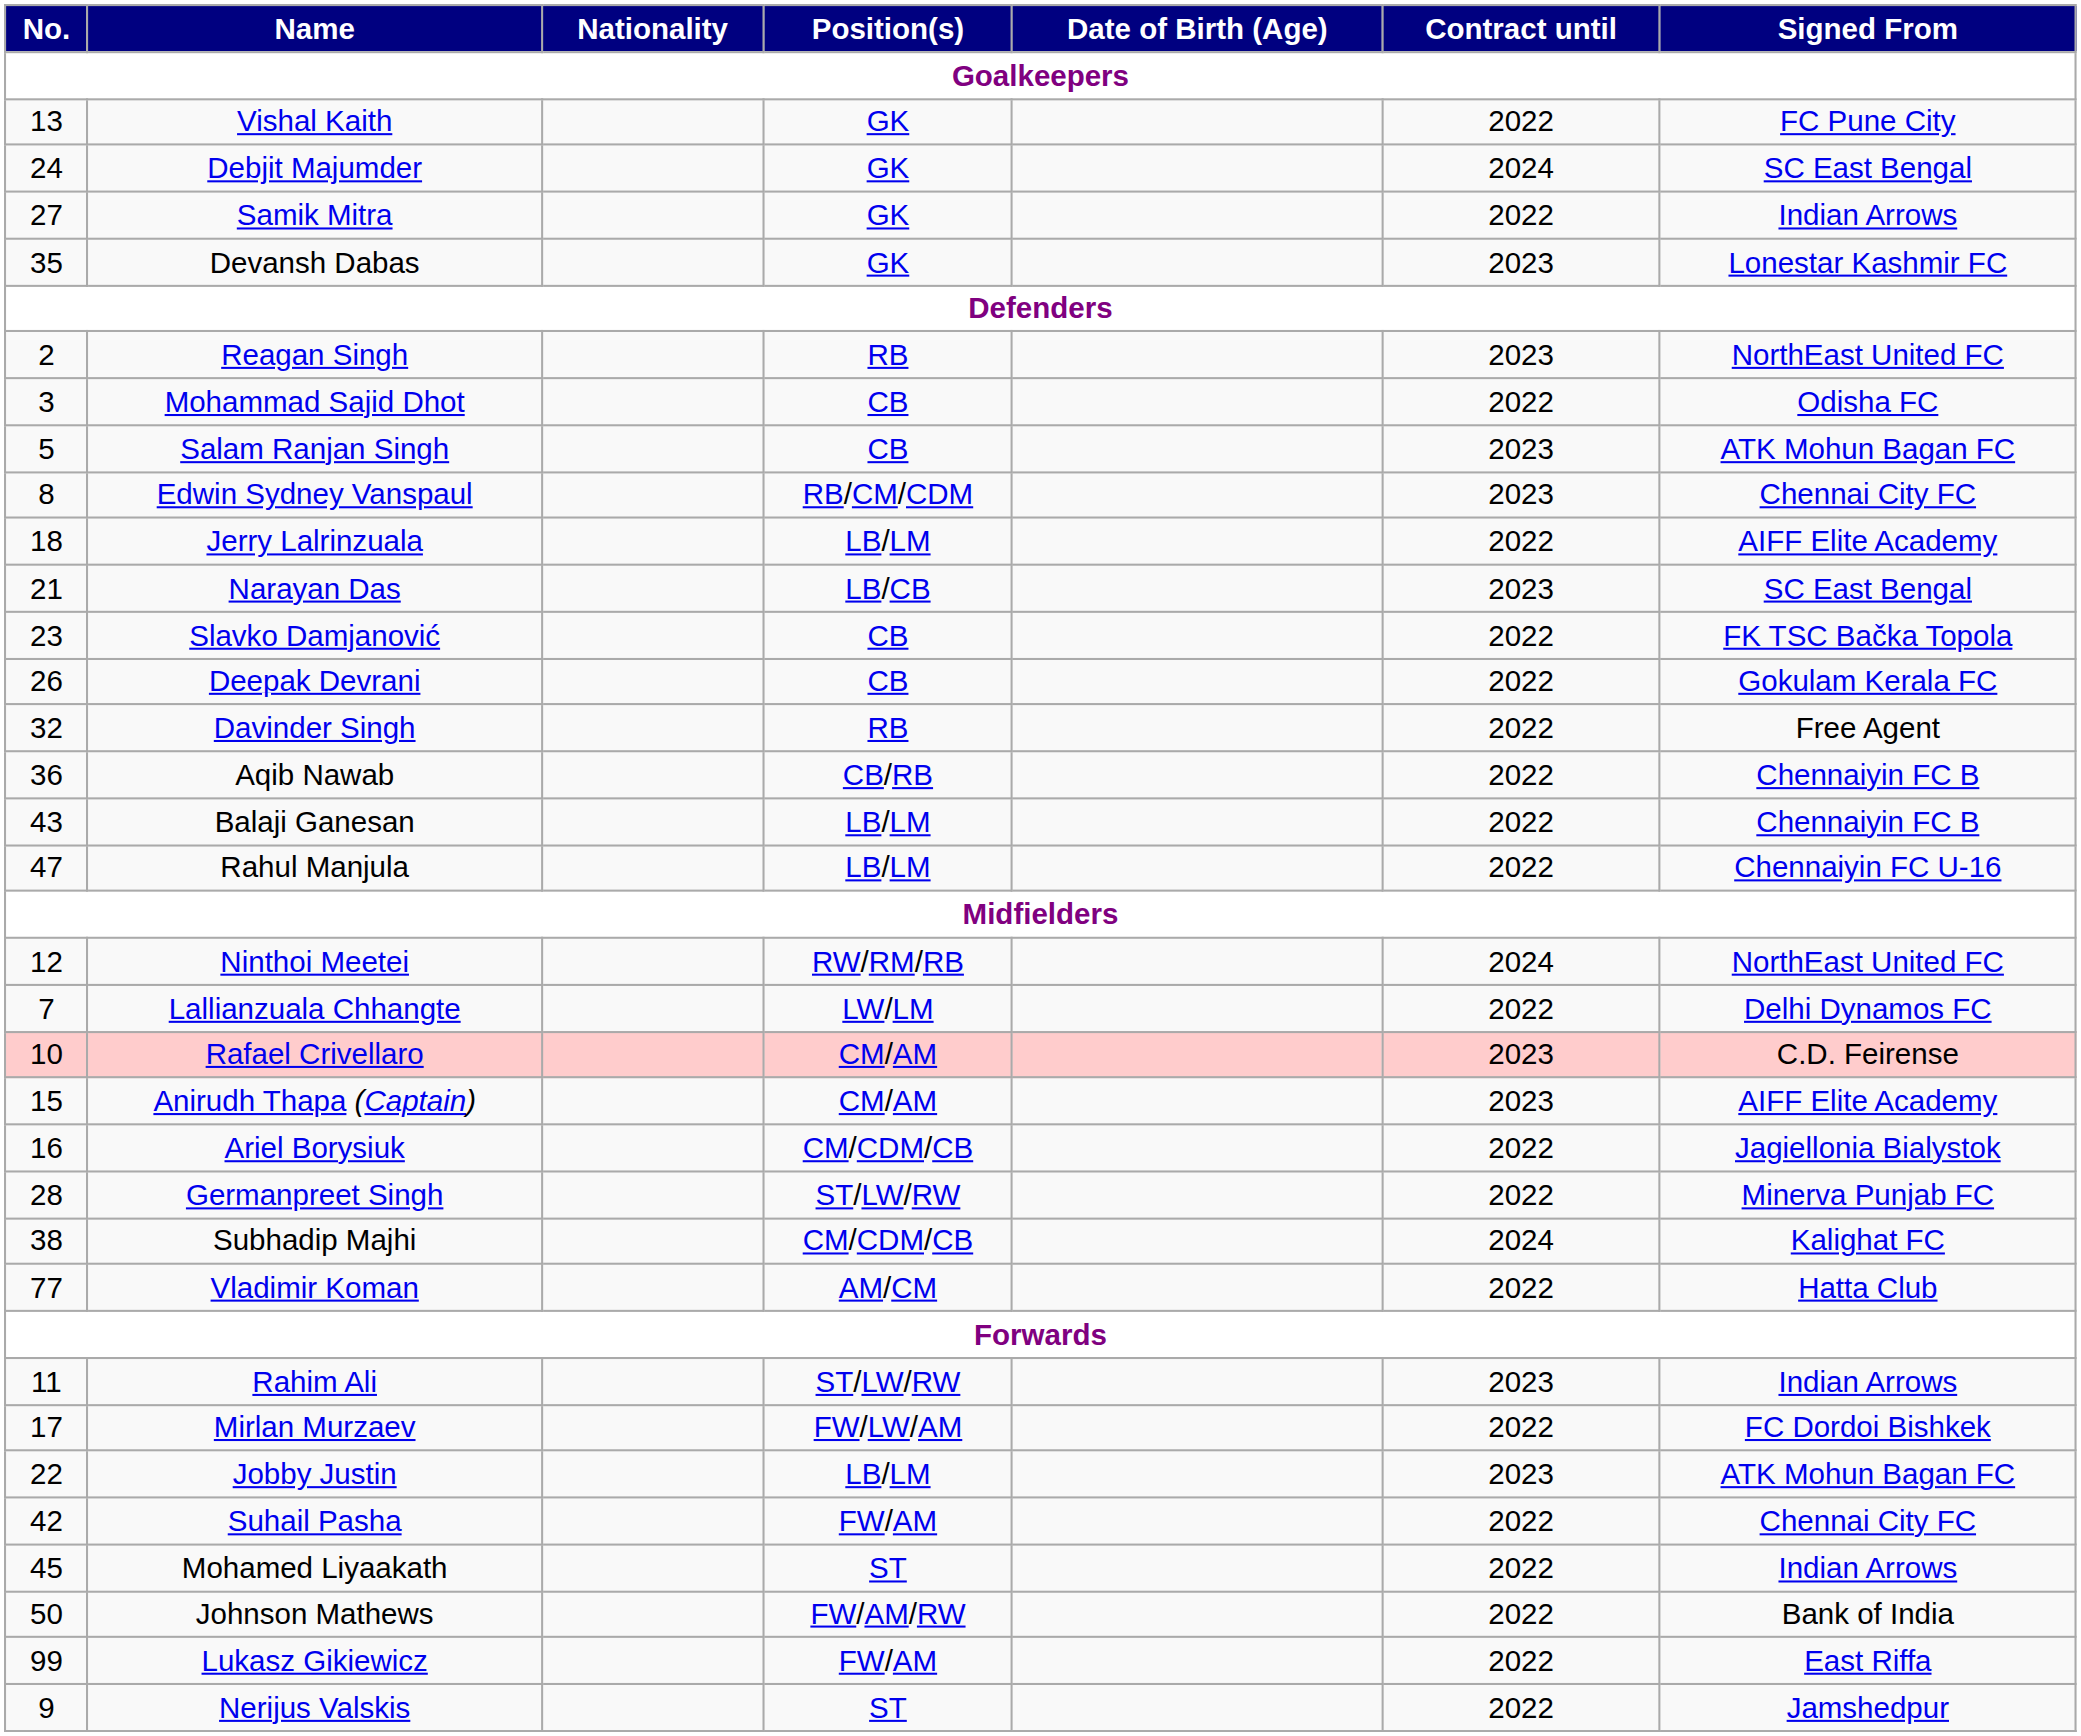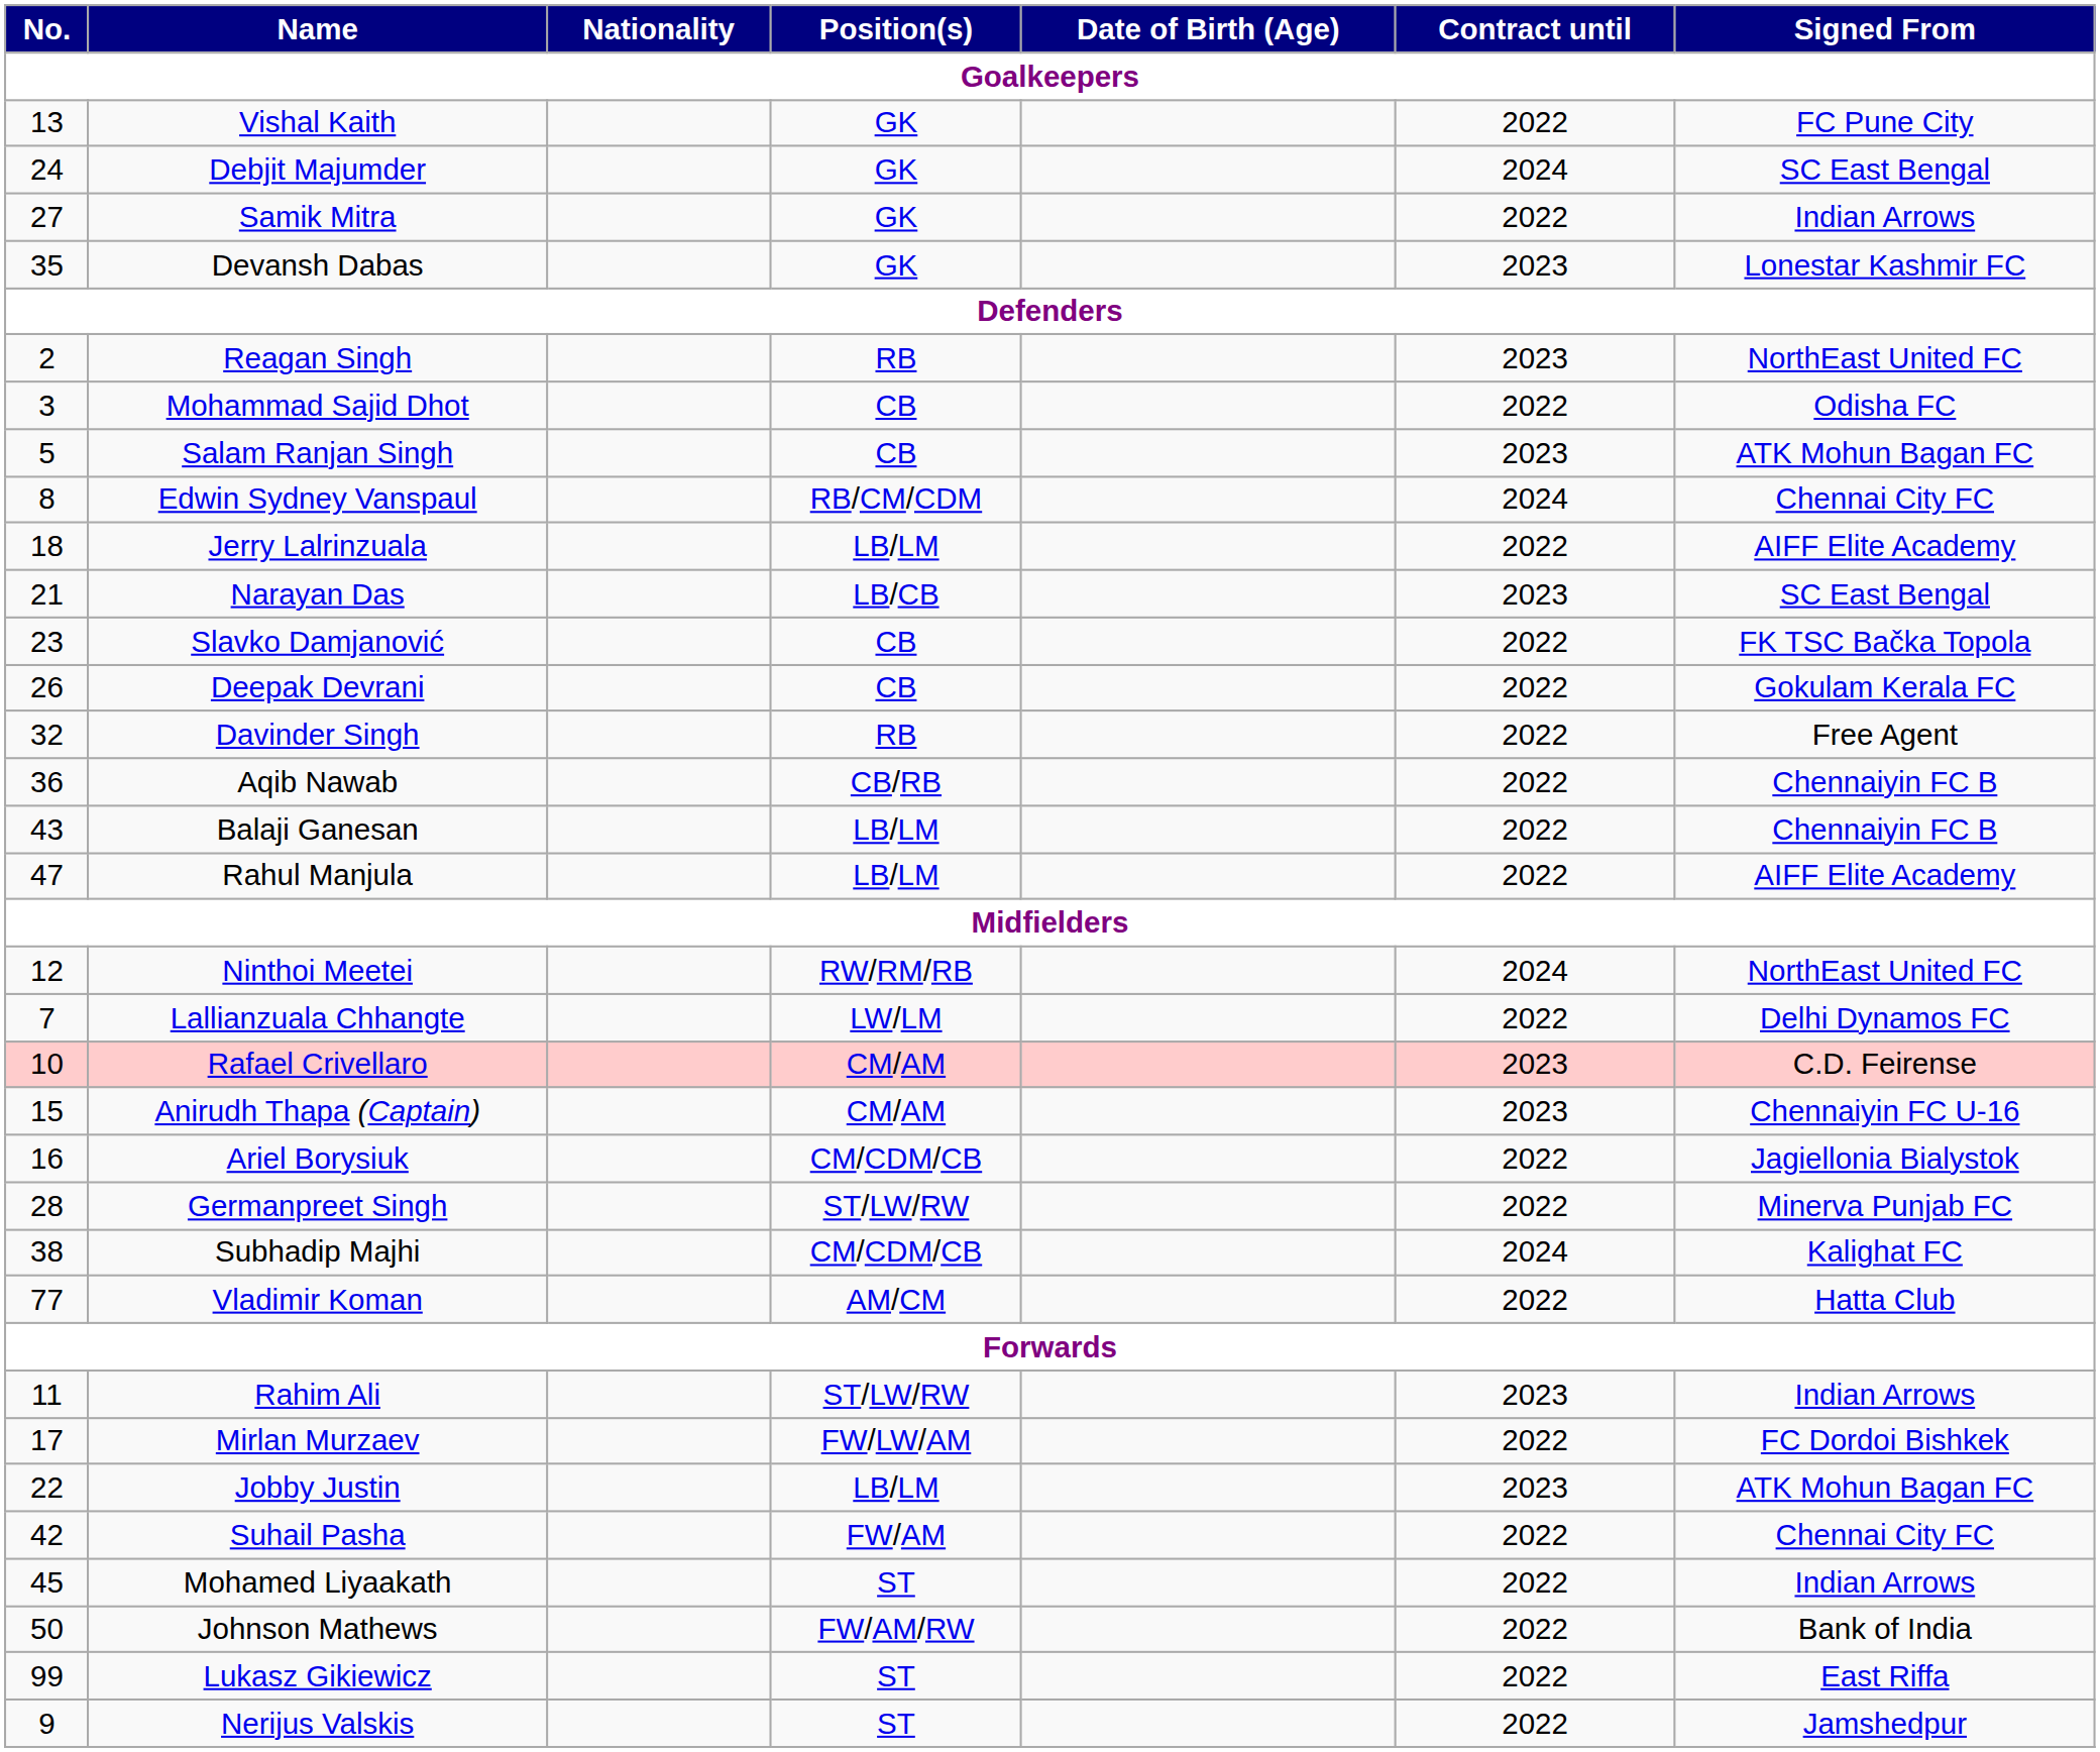Edwin Sydney Vanspaul | Contract until: 2023 -> 2024
Rahul Manjula | Signed From: Chennaiyin FC U-16 -> AIFF Elite Academy
Anirudh Thapa (Captain) | Signed From: AIFF Elite Academy -> Chennaiyin FC U-16
Lukasz Gikiewicz | Position(s): FW/AM -> ST
